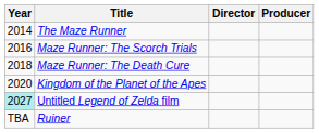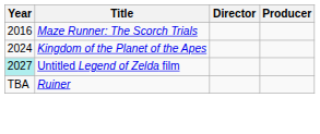- row: 2014 | The Maze Runner
- row: 2018 | Maze Runner: The Death Cure
Kingdom of the Planet of the Apes | Year: 2020 -> 2024
